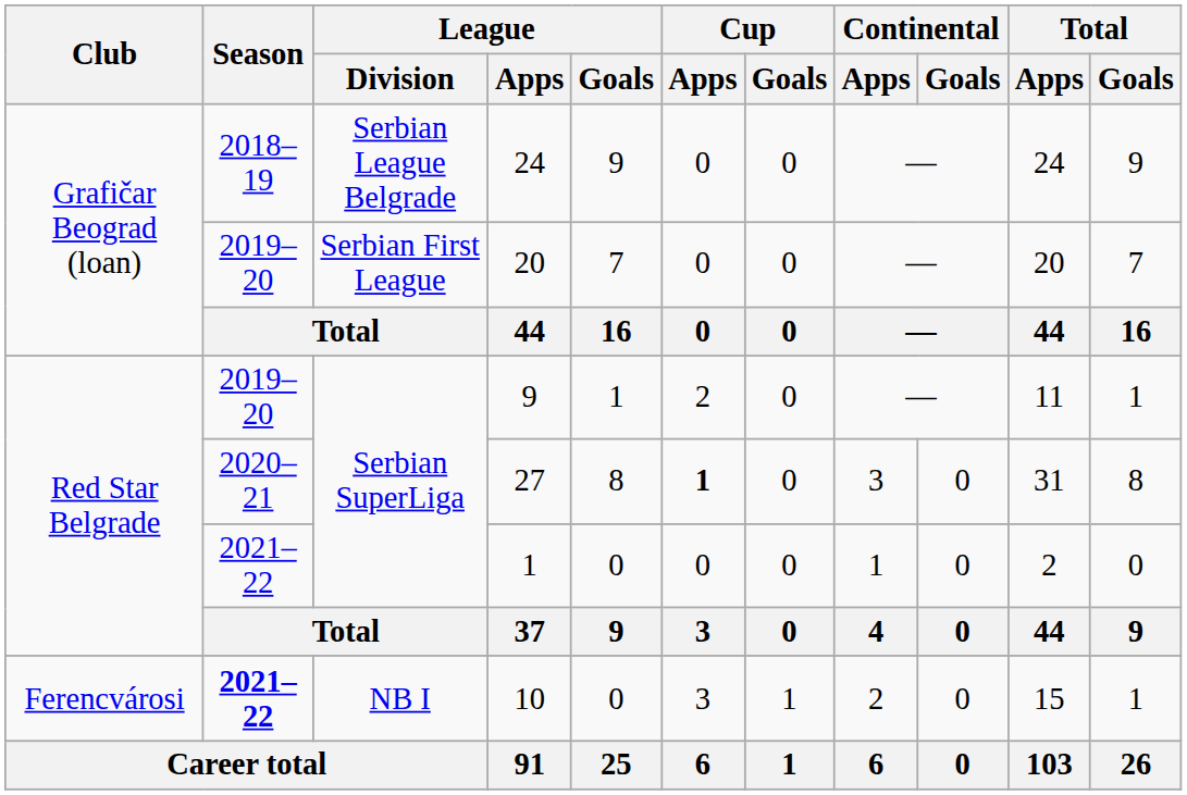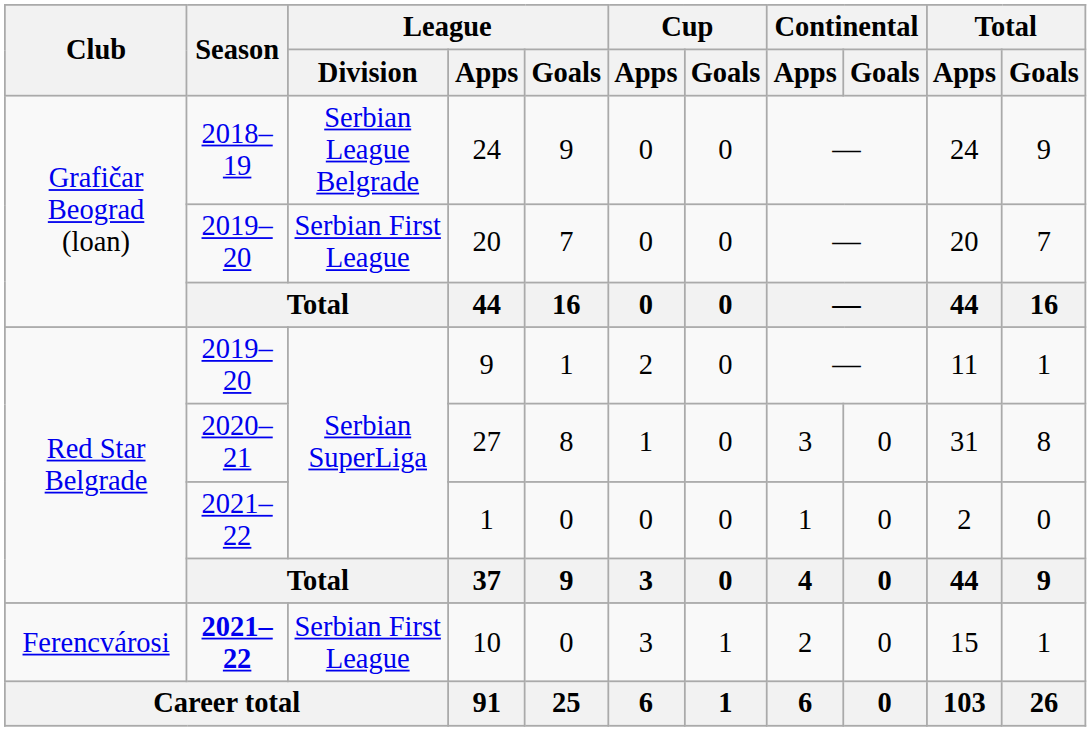27 | Cup / Apps: bold -> normal
10 | League / Division: NB I -> Serbian First League
